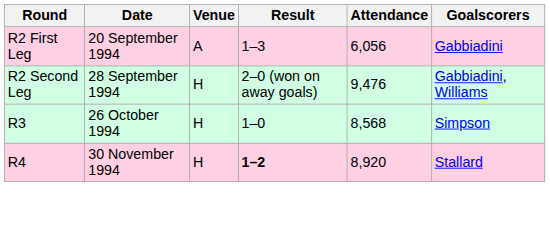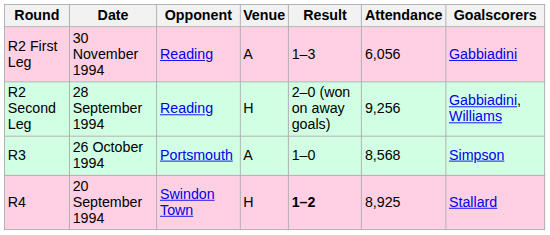+ column: Opponent | Reading | Reading | Portsmouth | Swindon Town
R2 First Leg | Date: 20 September 1994 -> 30 November 1994
R2 Second Leg | Attendance: 9,476 -> 9,256
R3 | Venue: H -> A
R4 | Date: 30 November 1994 -> 20 September 1994
R4 | Attendance: 8,920 -> 8,925
